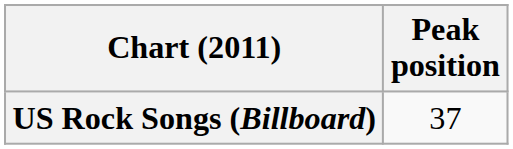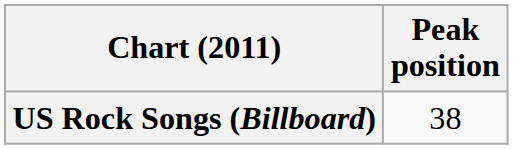US Rock Songs (Billboard) | Peak position: 37 -> 38
